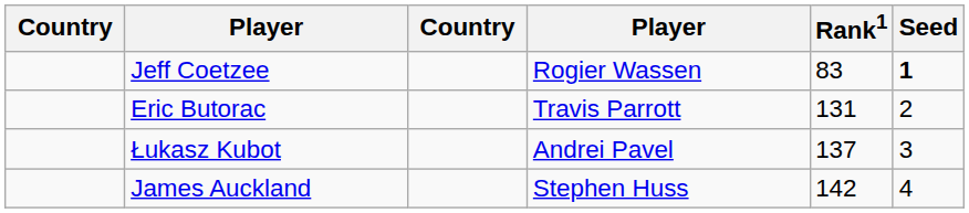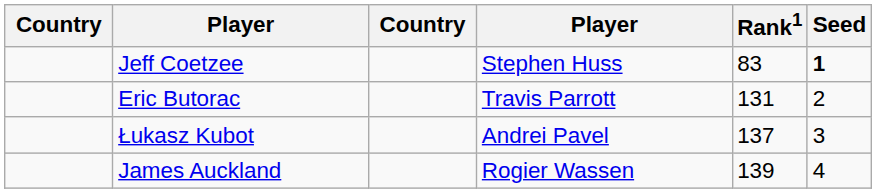Jeff Coetzee | column 4: Rogier Wassen -> Stephen Huss
James Auckland | column 4: Stephen Huss -> Rogier Wassen
James Auckland | Rank1: 142 -> 139
